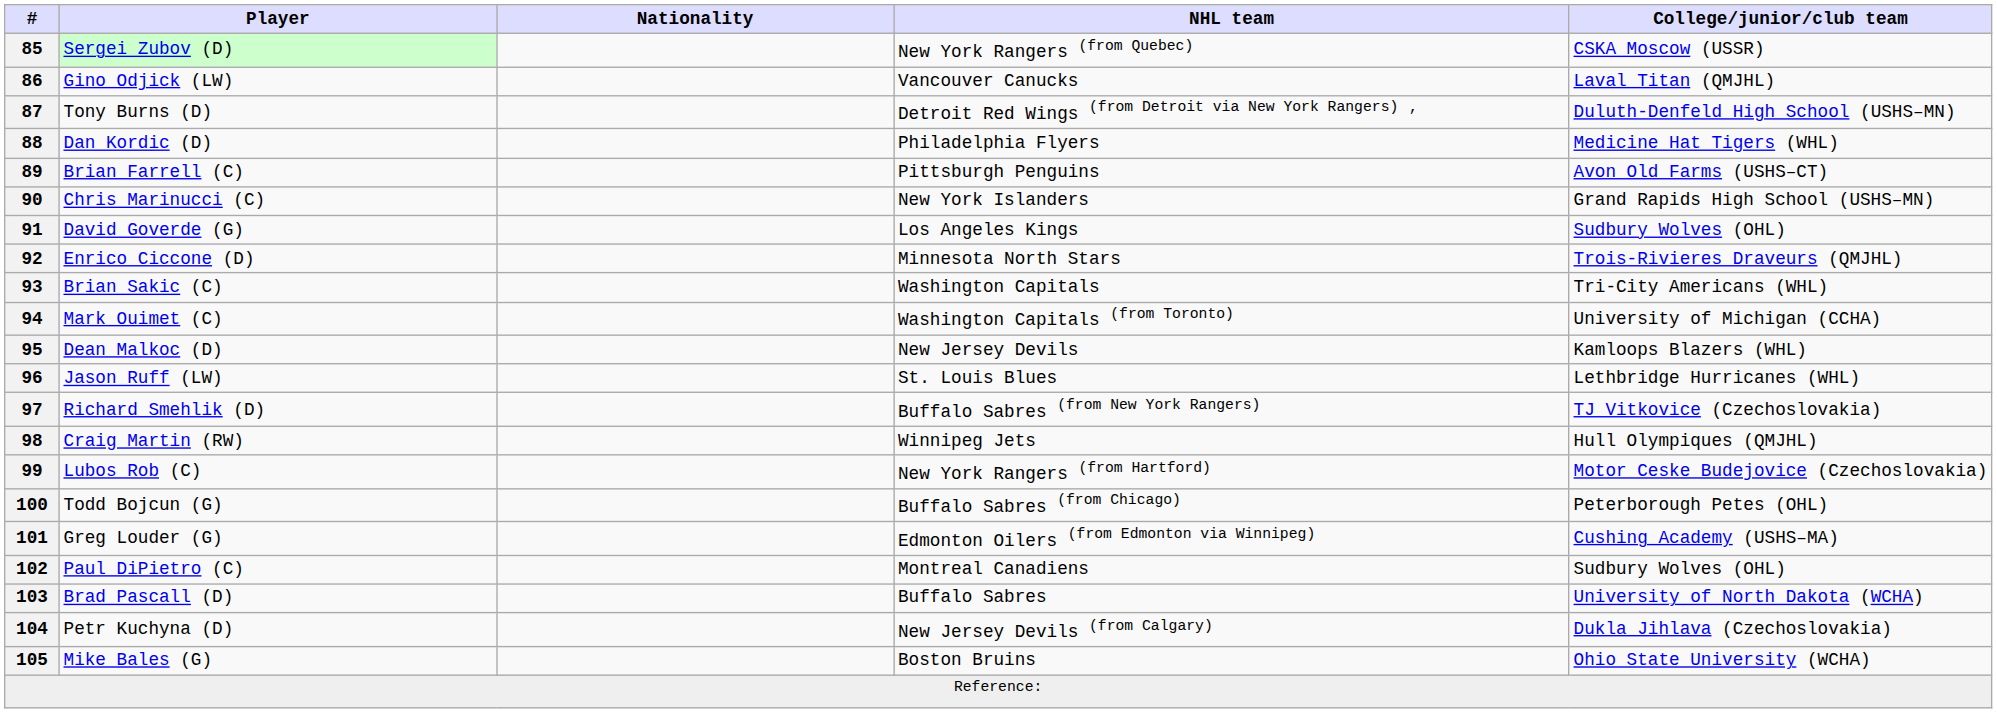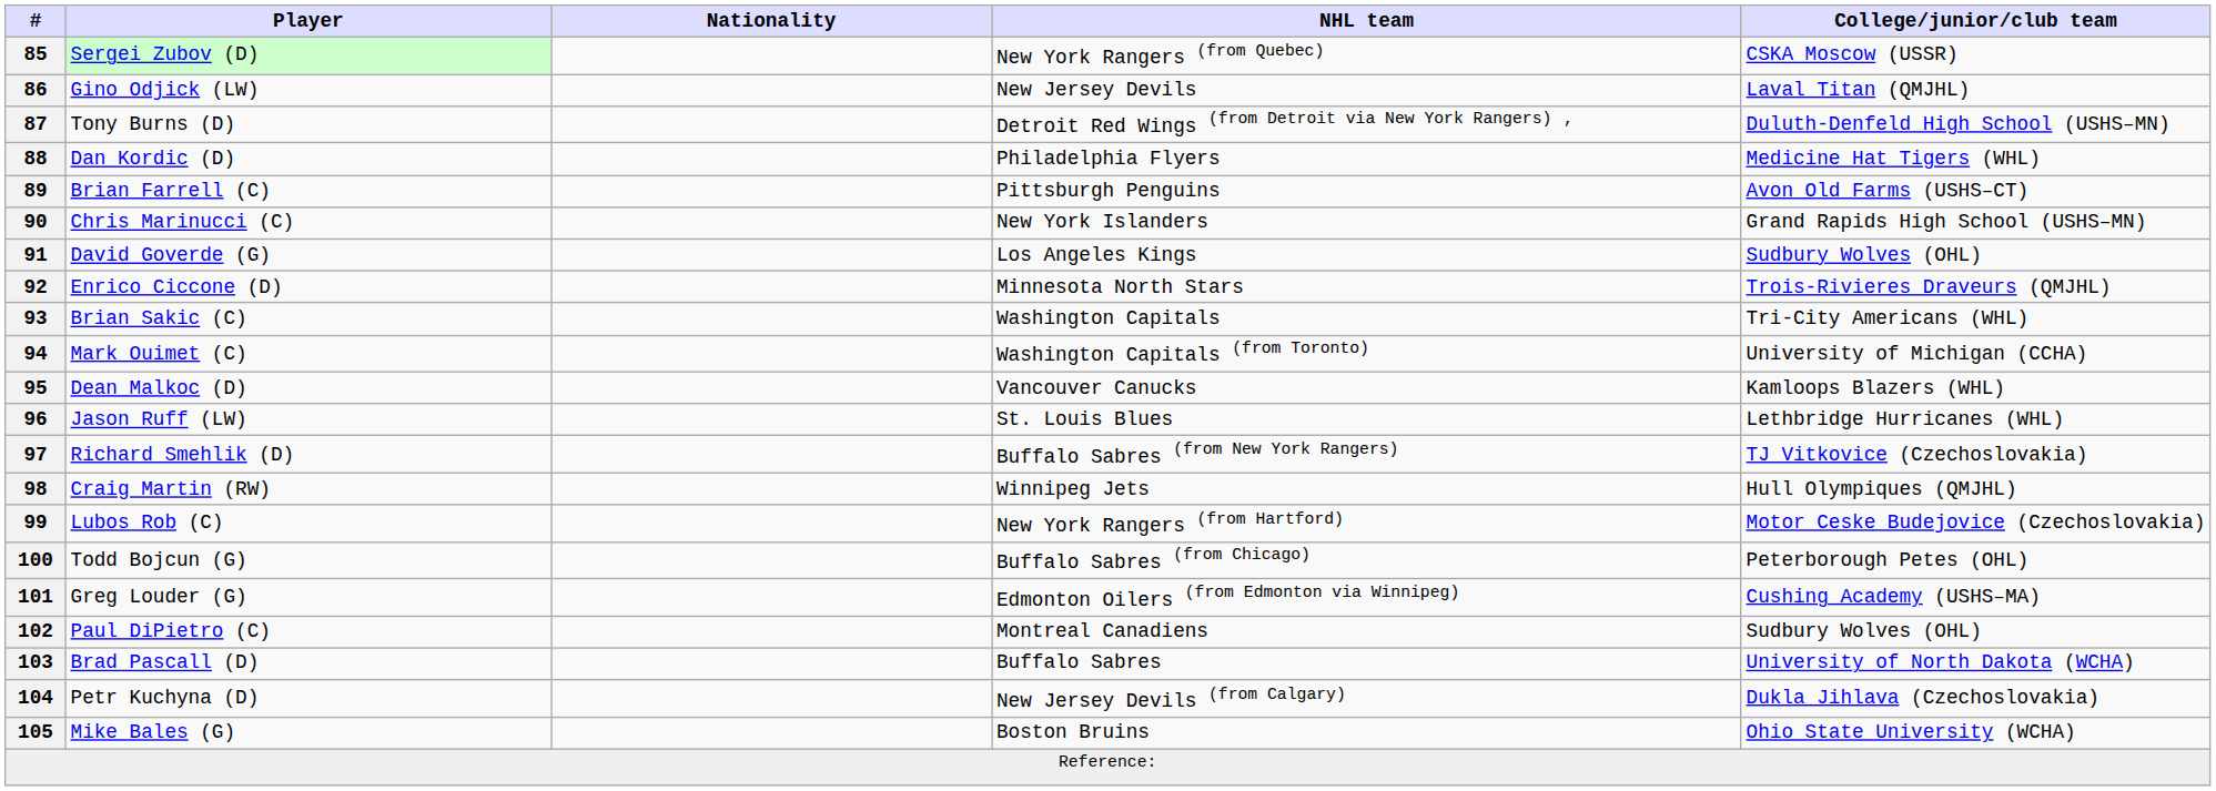86 | NHL team: Vancouver Canucks -> New Jersey Devils
95 | NHL team: New Jersey Devils -> Vancouver Canucks
